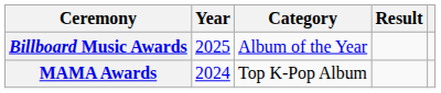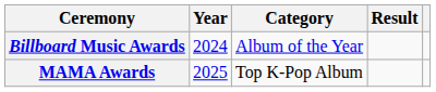Billboard Music Awards | Year: 2025 -> 2024
MAMA Awards | Year: 2024 -> 2025
